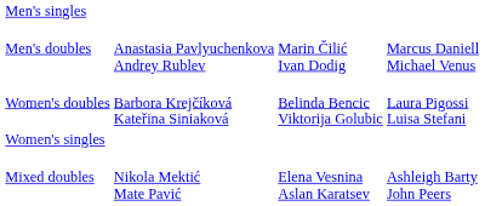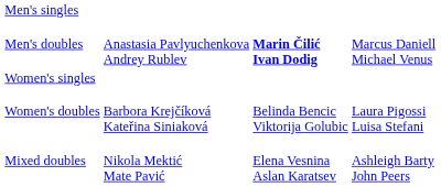Men's doubles | column 3: normal -> bold
rows swapped: Women's singles <-> Women's doubles
